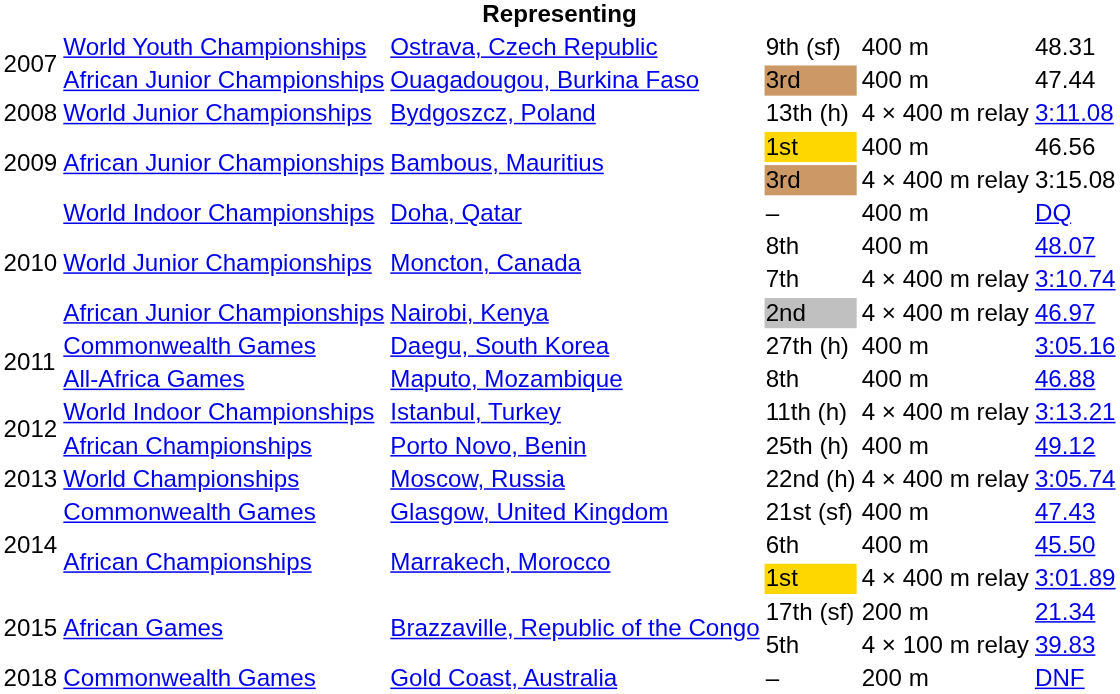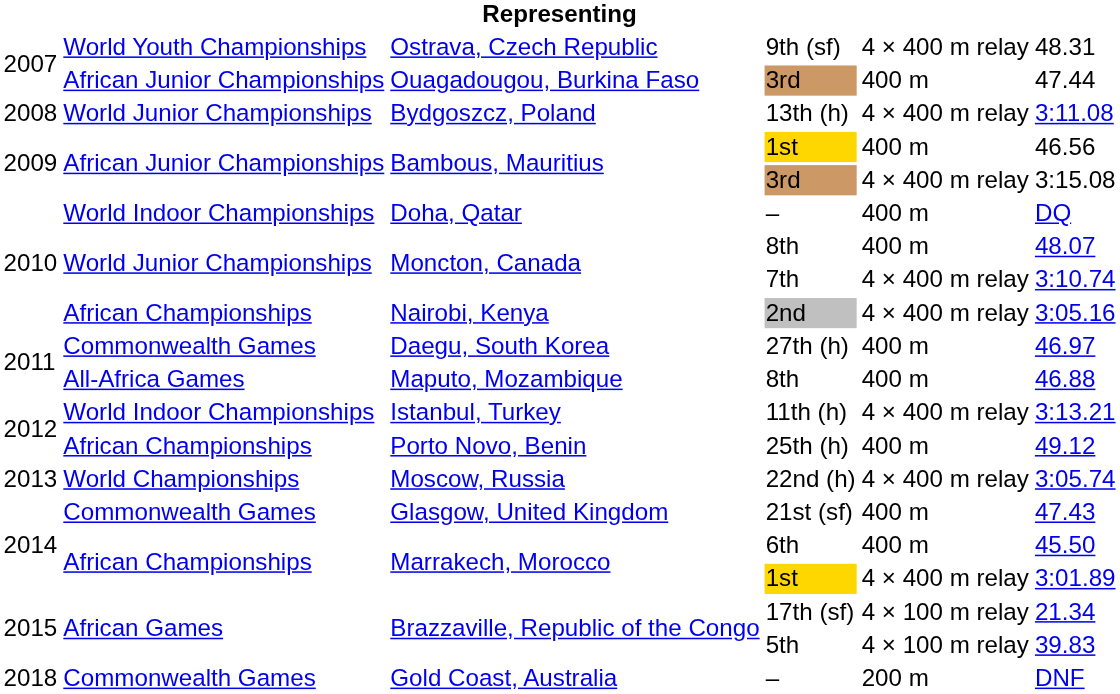Ostrava, Czech Republic | column 5: 400 m -> 4 × 400 m relay
Nairobi, Kenya | column 2: African Junior Championships -> African Championships
Nairobi, Kenya | column 6: 46.97 -> 3:05.16
Daegu, South Korea | column 6: 3:05.16 -> 46.97
Brazzaville, Republic of the Congo / 17th (sf) | column 5: 200 m -> 4 × 100 m relay
